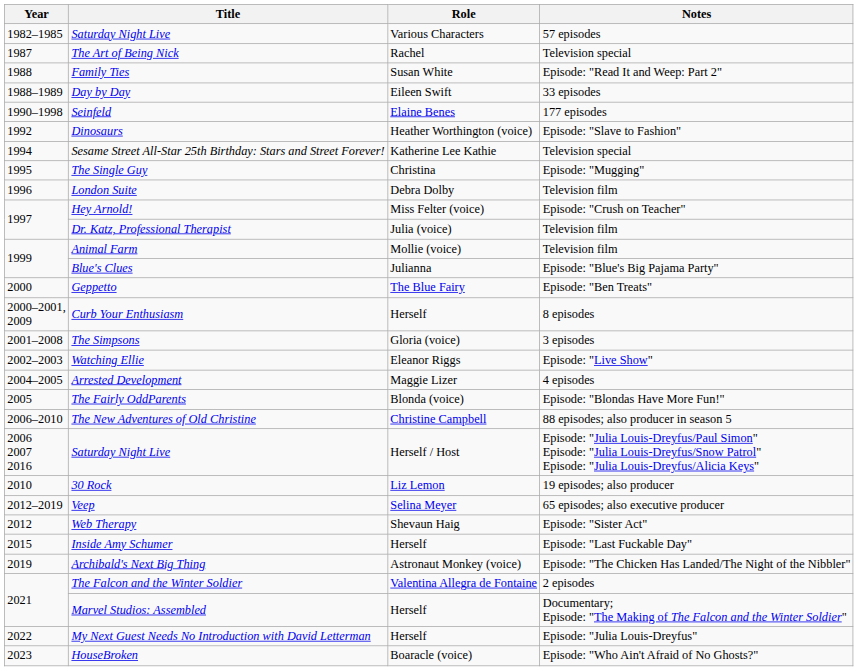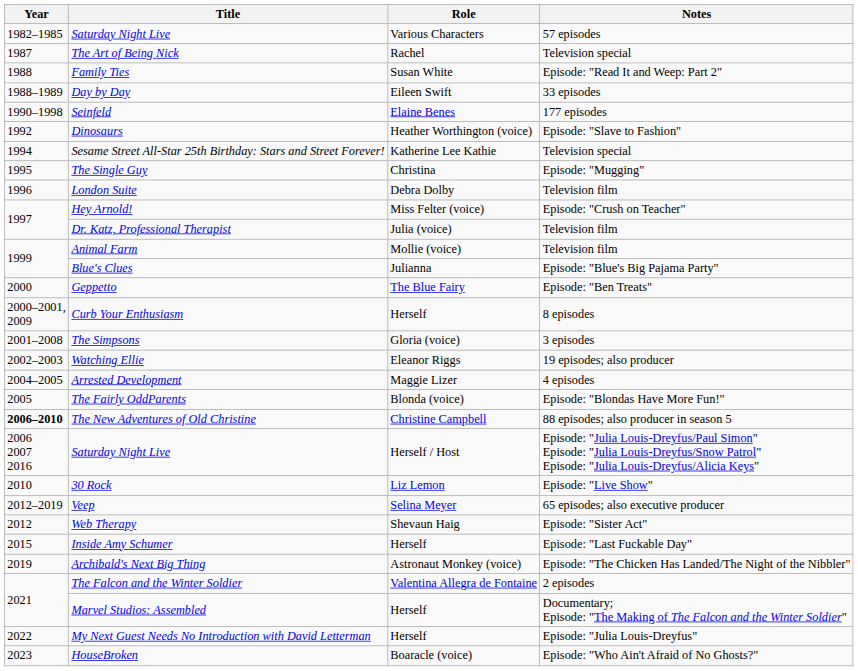Watching Ellie | Notes: Episode: "Live Show" -> 19 episodes; also producer
The New Adventures of Old Christine | Year: normal -> bold
30 Rock | Notes: 19 episodes; also producer -> Episode: "Live Show"
